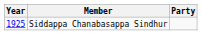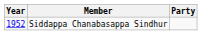Siddappa Chanabasappa Sindhur | Year: 1925 -> 1952
